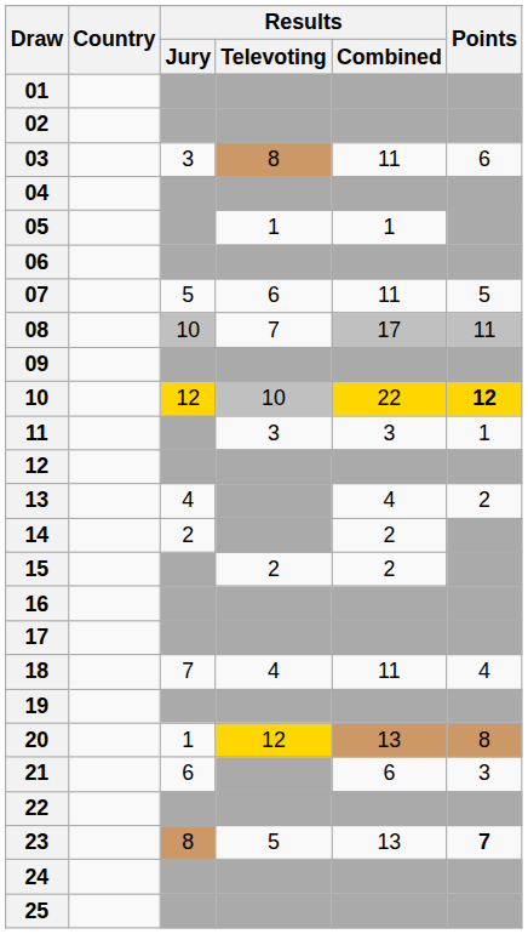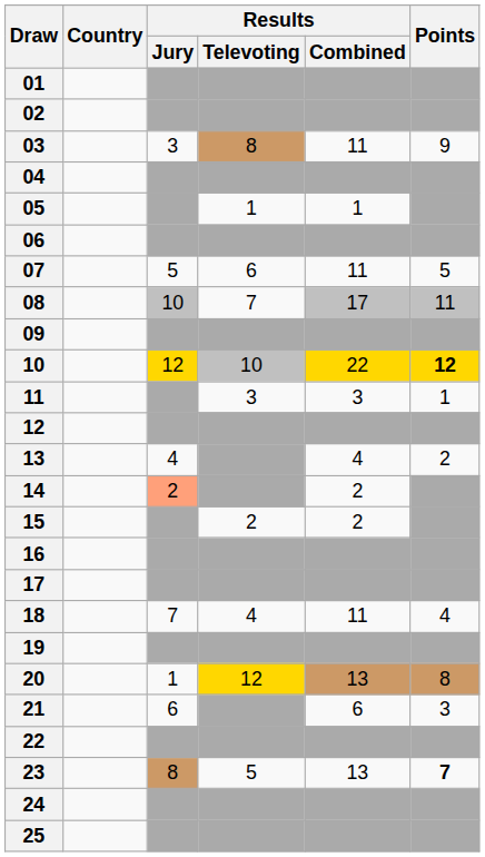03 | Points: 6 -> 9
14 | Results / Jury: no background -> lightsalmon background
